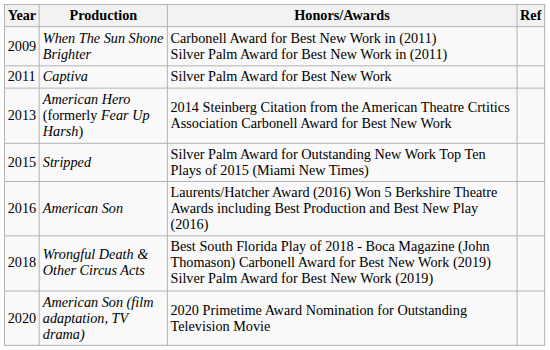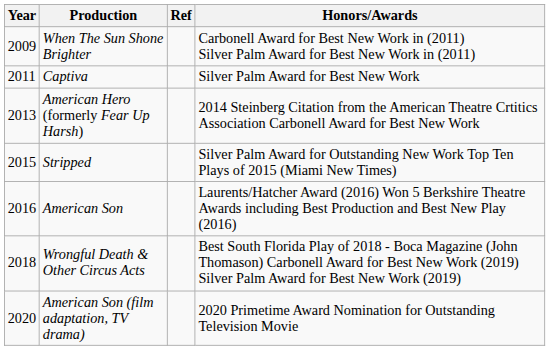columns swapped: Honors/Awards <-> Ref
